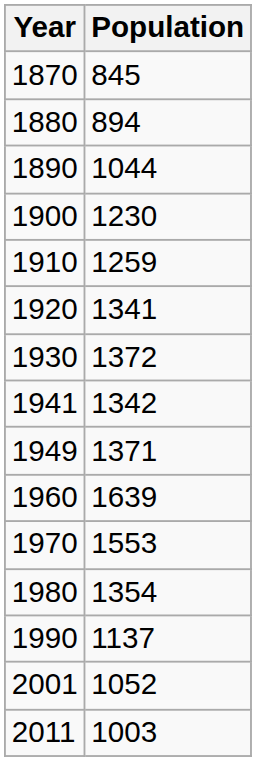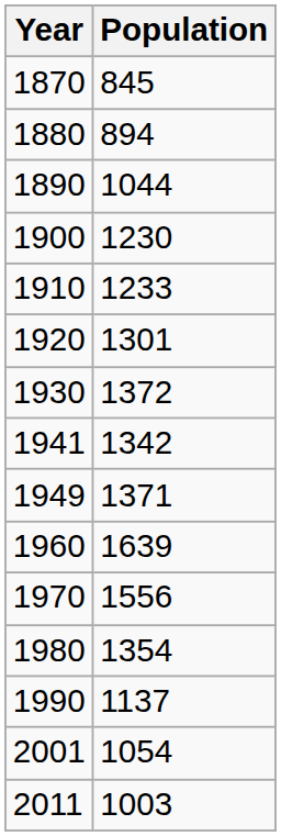1910 | Population: 1259 -> 1233
1920 | Population: 1341 -> 1301
1970 | Population: 1553 -> 1556
2001 | Population: 1052 -> 1054
